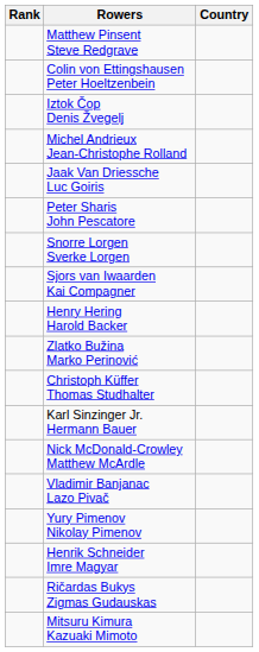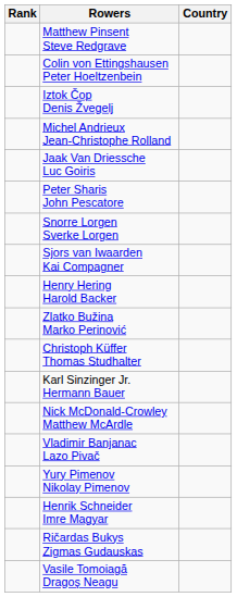- row: Mitsuru Kimura Kazuaki Mimoto
+ row: Vasile Tomoiagă Dragoş Neagu
